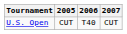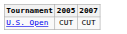- column: 2006 | T40
